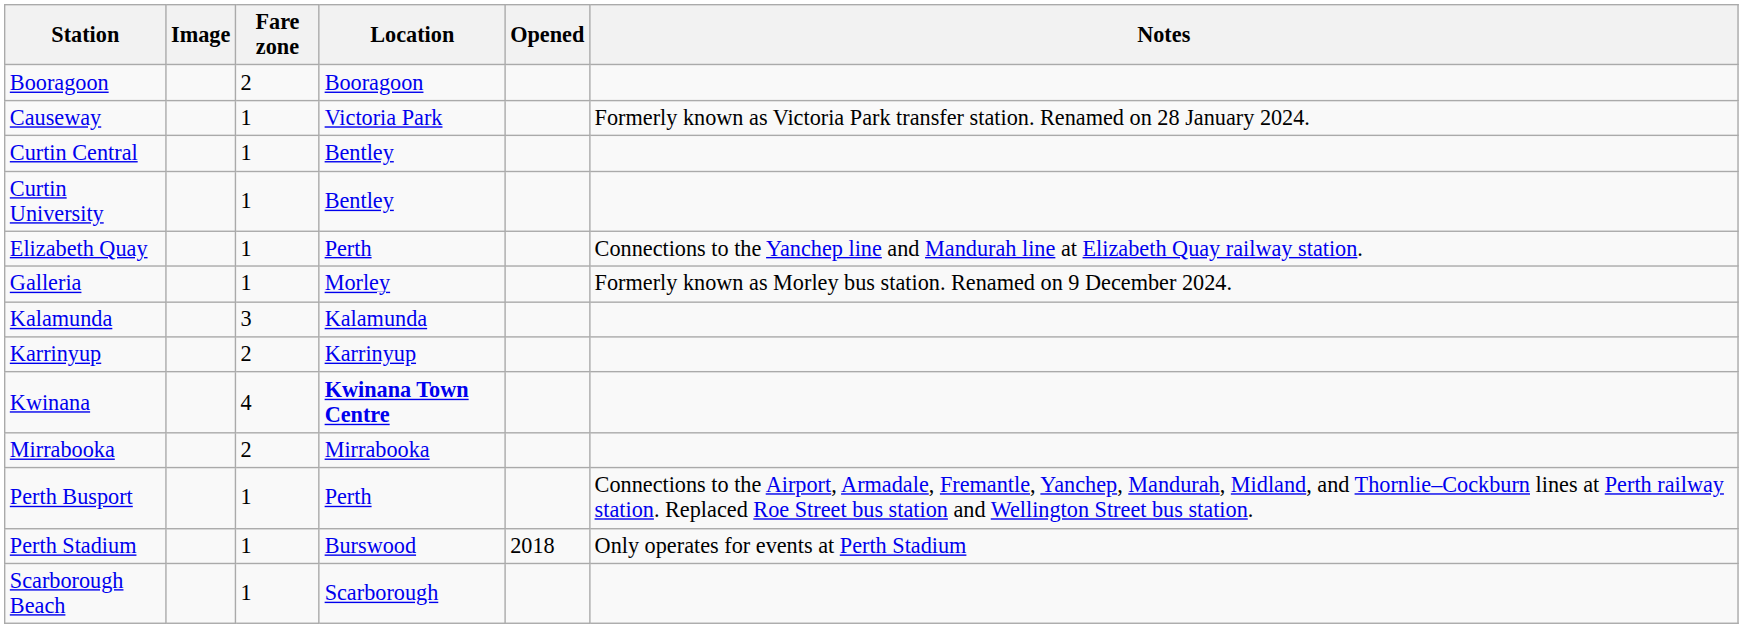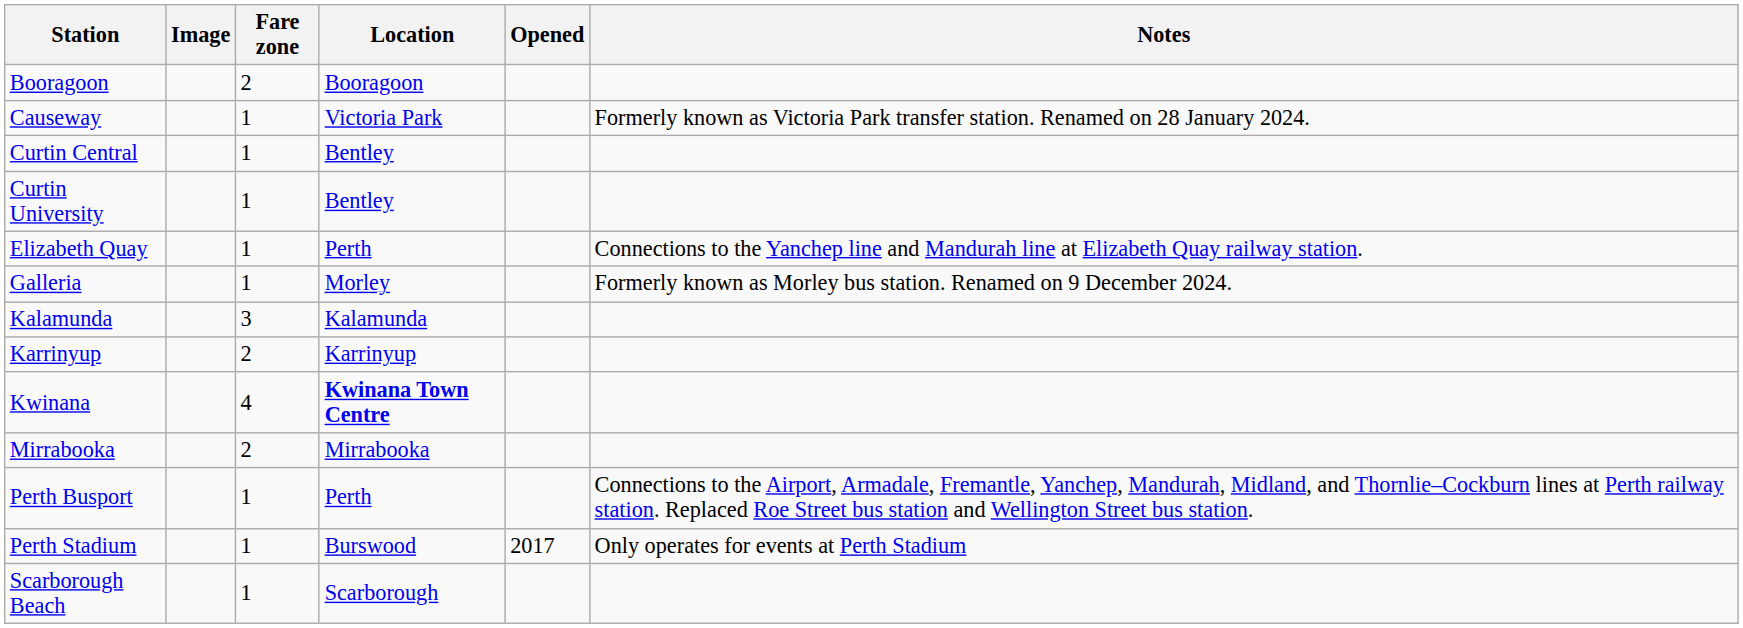Perth Stadium | Opened: 2018 -> 2017
